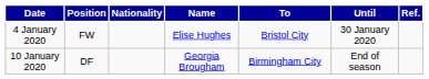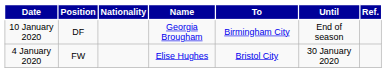rows swapped: 4 January 2020 <-> 10 January 2020
